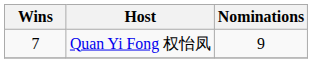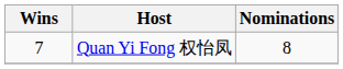Quan Yi Fong 权怡凤 | Nominations: 9 -> 8
